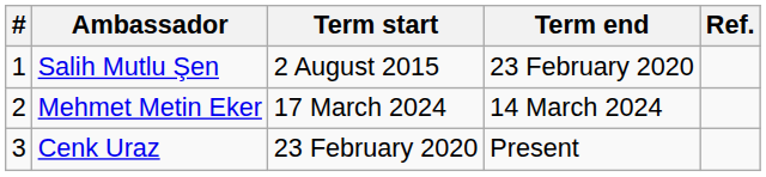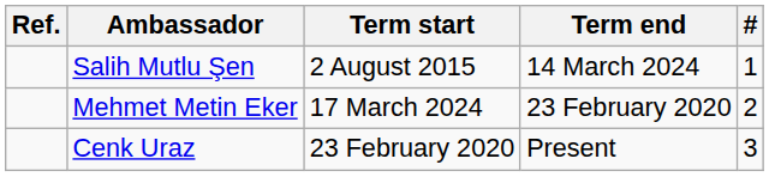columns swapped: # <-> Ref.
Salih Mutlu Şen | Term end: 23 February 2020 -> 14 March 2024
Mehmet Metin Eker | Term end: 14 March 2024 -> 23 February 2020
